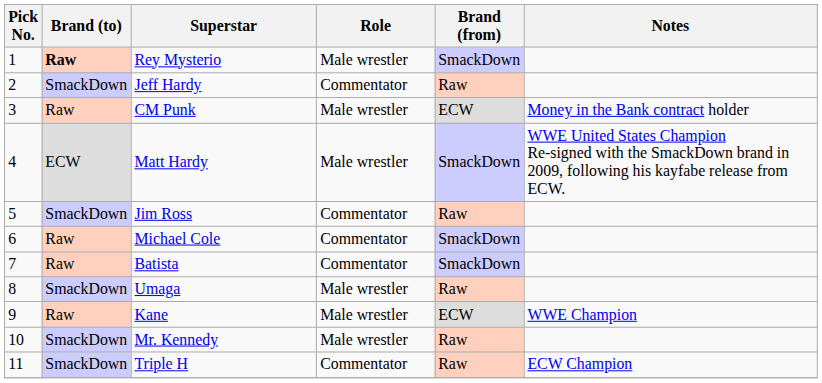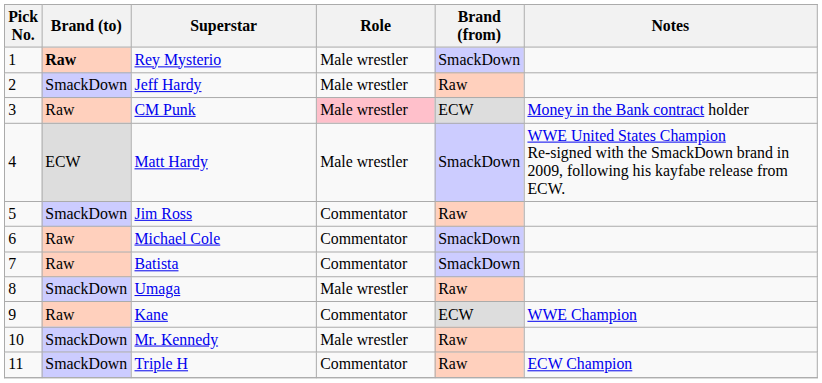Jeff Hardy | Role: Commentator -> Male wrestler
CM Punk | Role: no background -> pink background
Kane | Role: Male wrestler -> Commentator
